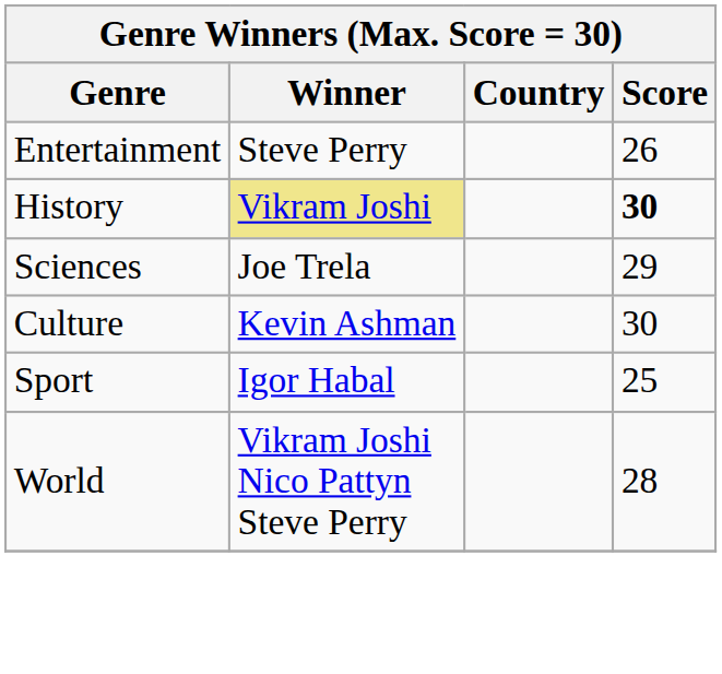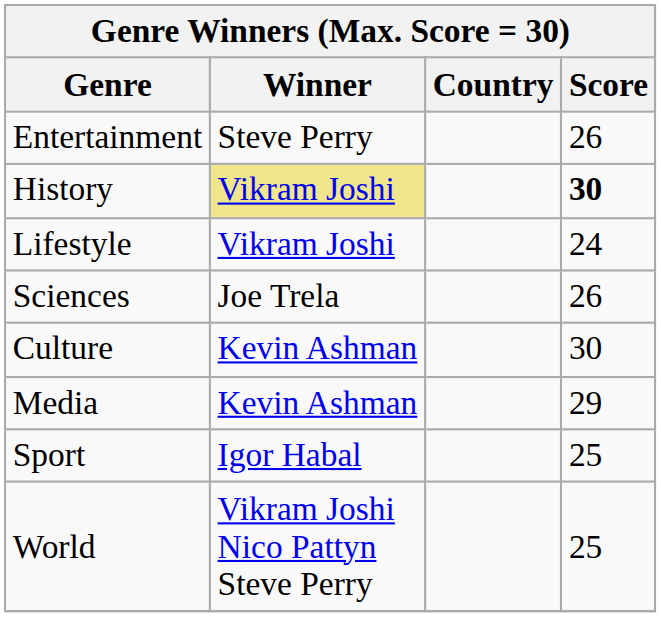+ row: Lifestyle | Vikram Joshi | 24
Sciences | Score: 29 -> 26
+ row: Media | Kevin Ashman | 29
World | Score: 28 -> 25
